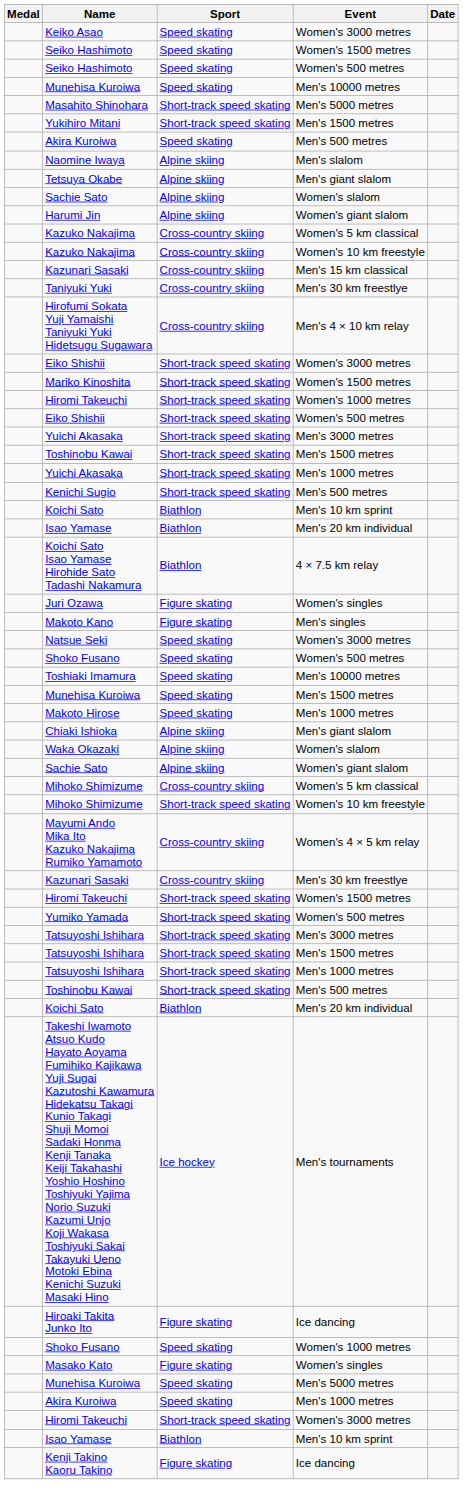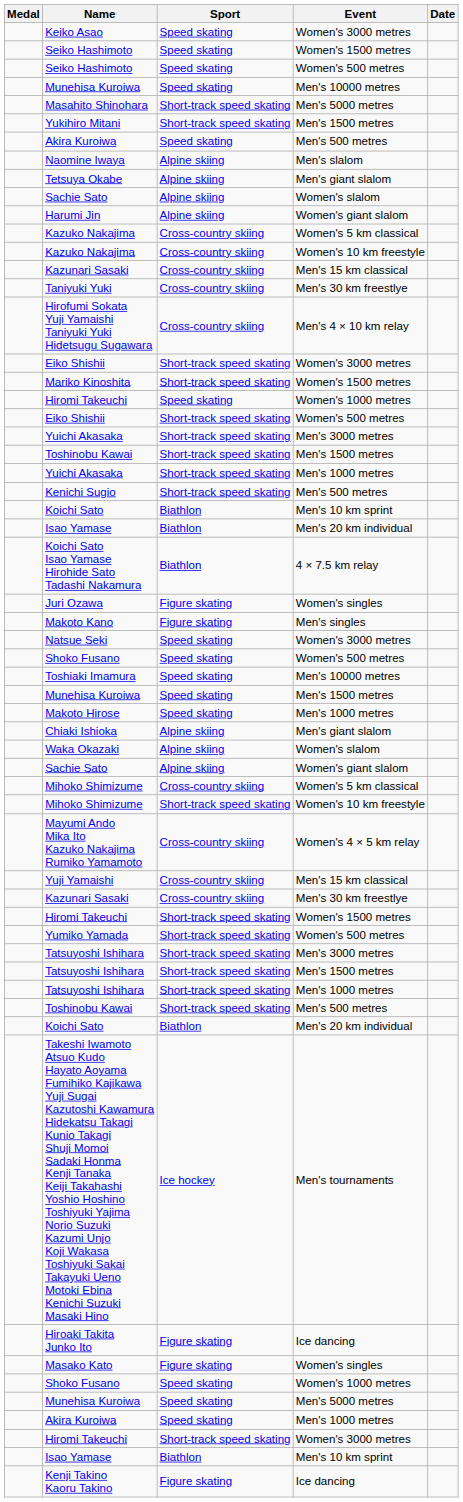Hiromi Takeuchi / Women's 1000 metres | Sport: Short-track speed skating -> Speed skating
+ row: Yuji Yamaishi | Cross-country skiing | Men's 15 km classical
rows swapped: Masako Kato <-> Shoko Fusano / Women's 1000 metres
